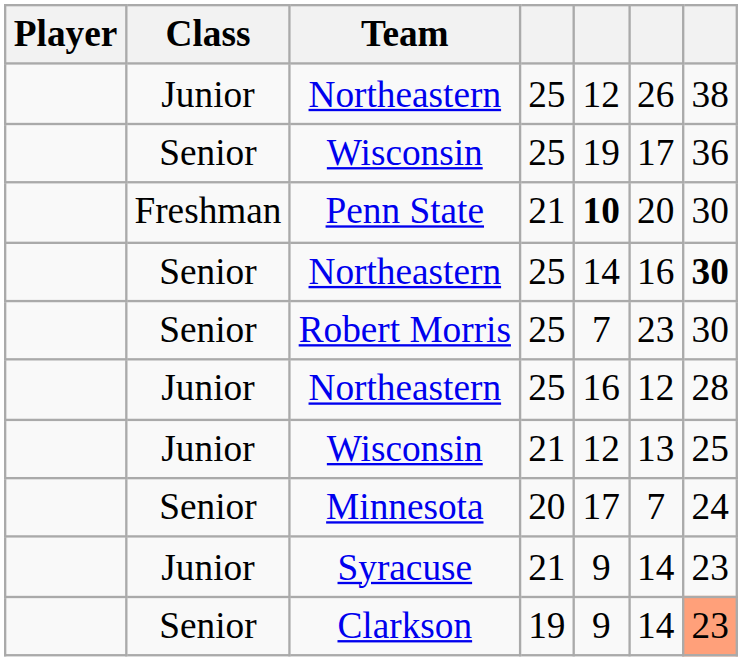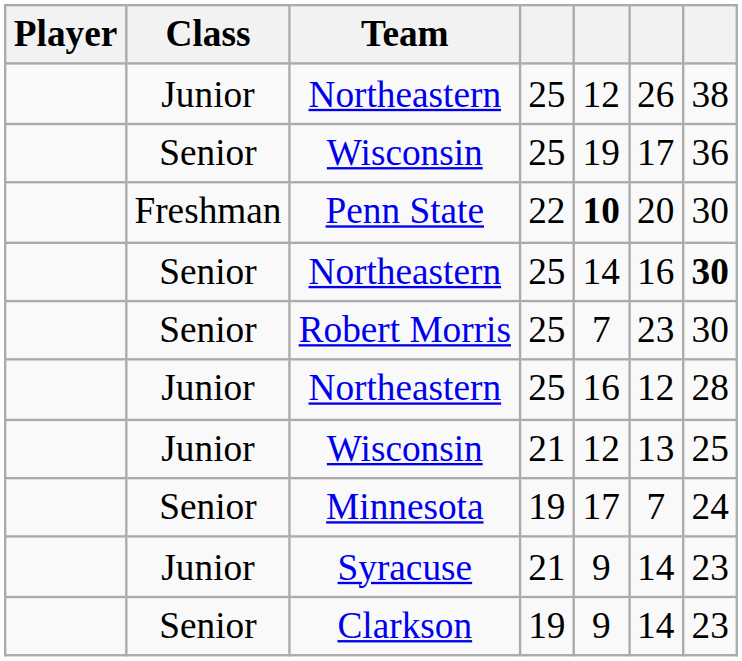Penn State | column 4: 21 -> 22
Minnesota | column 4: 20 -> 19
Clarkson | column 7: lightsalmon background -> no background
